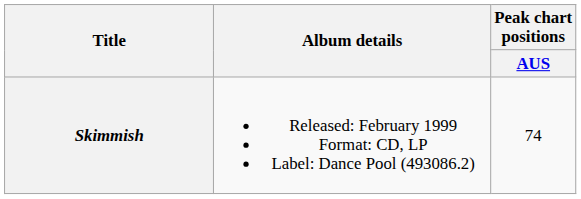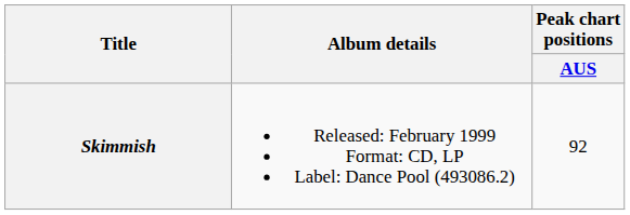Skimmish | Peak chart positions / AUS: 74 -> 92
